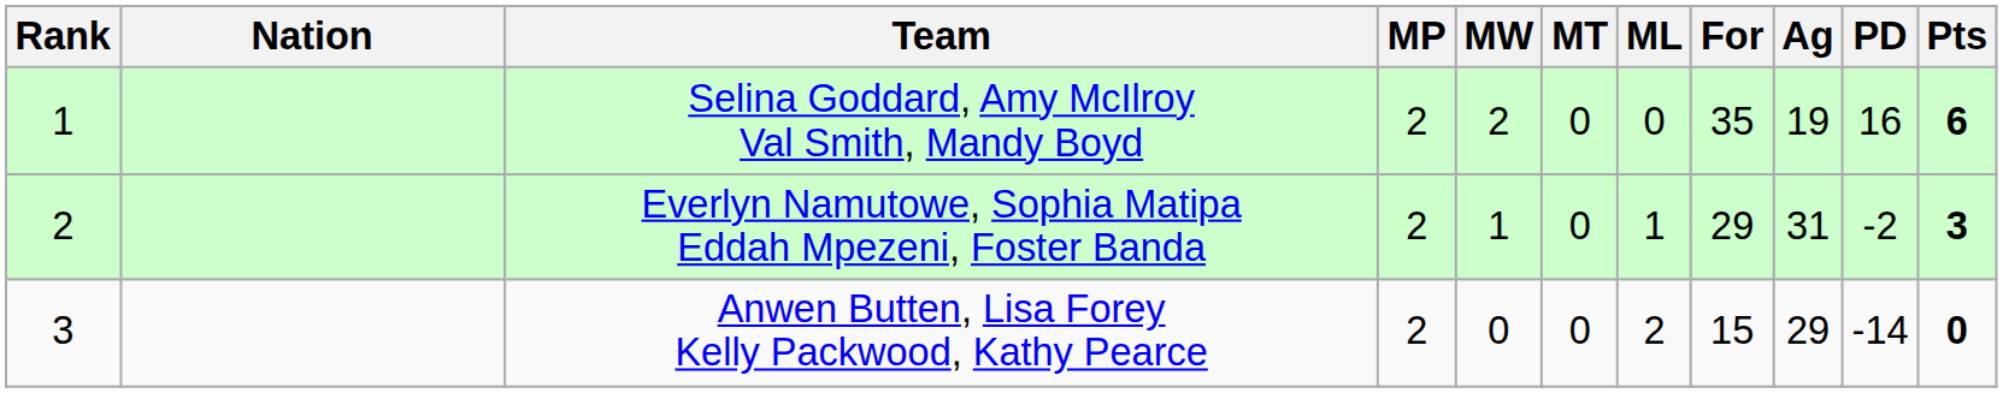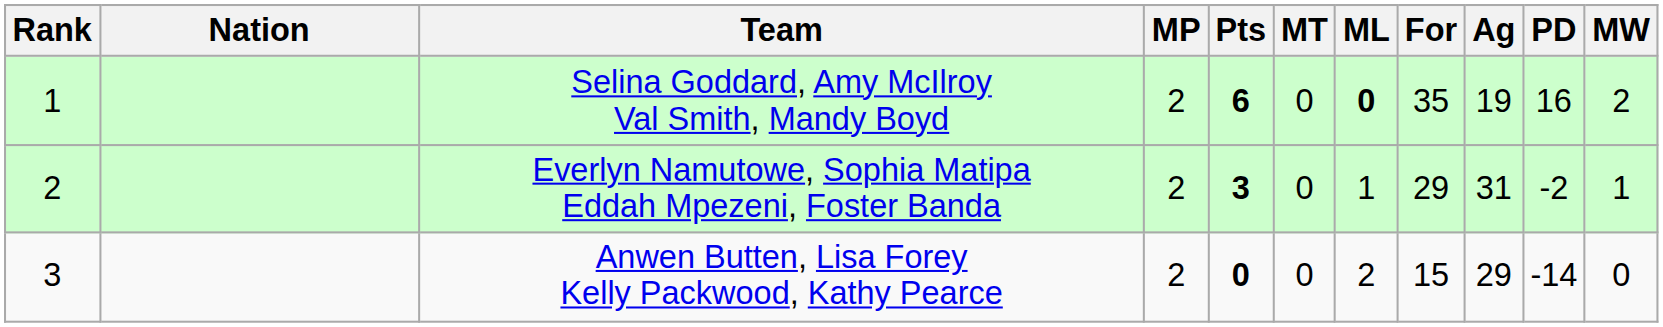columns swapped: MW <-> Pts
Selina Goddard, Amy McIlroy Val Smith, Mandy Boyd | ML: normal -> bold
